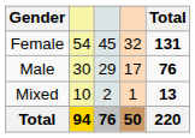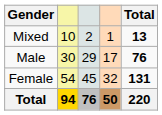rows swapped: Female <-> Mixed
